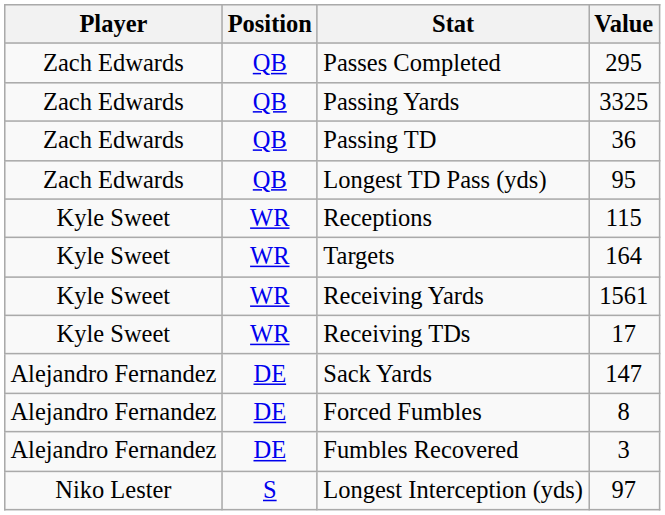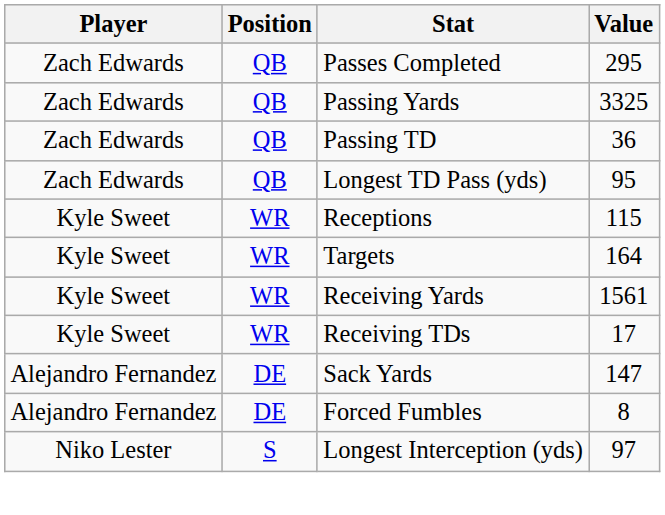- row: Alejandro Fernandez | DE | Fumbles Recovered | 3
